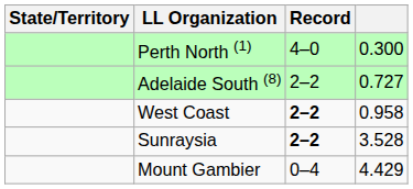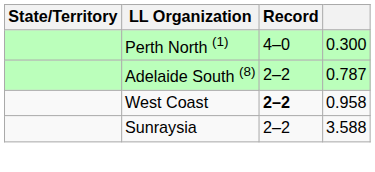Adelaide South (8) | column 4: 0.727 -> 0.787
Sunraysia | Record: bold -> normal
Sunraysia | column 4: 3.528 -> 3.588
- row: Mount Gambier | 0–4 | 4.429
